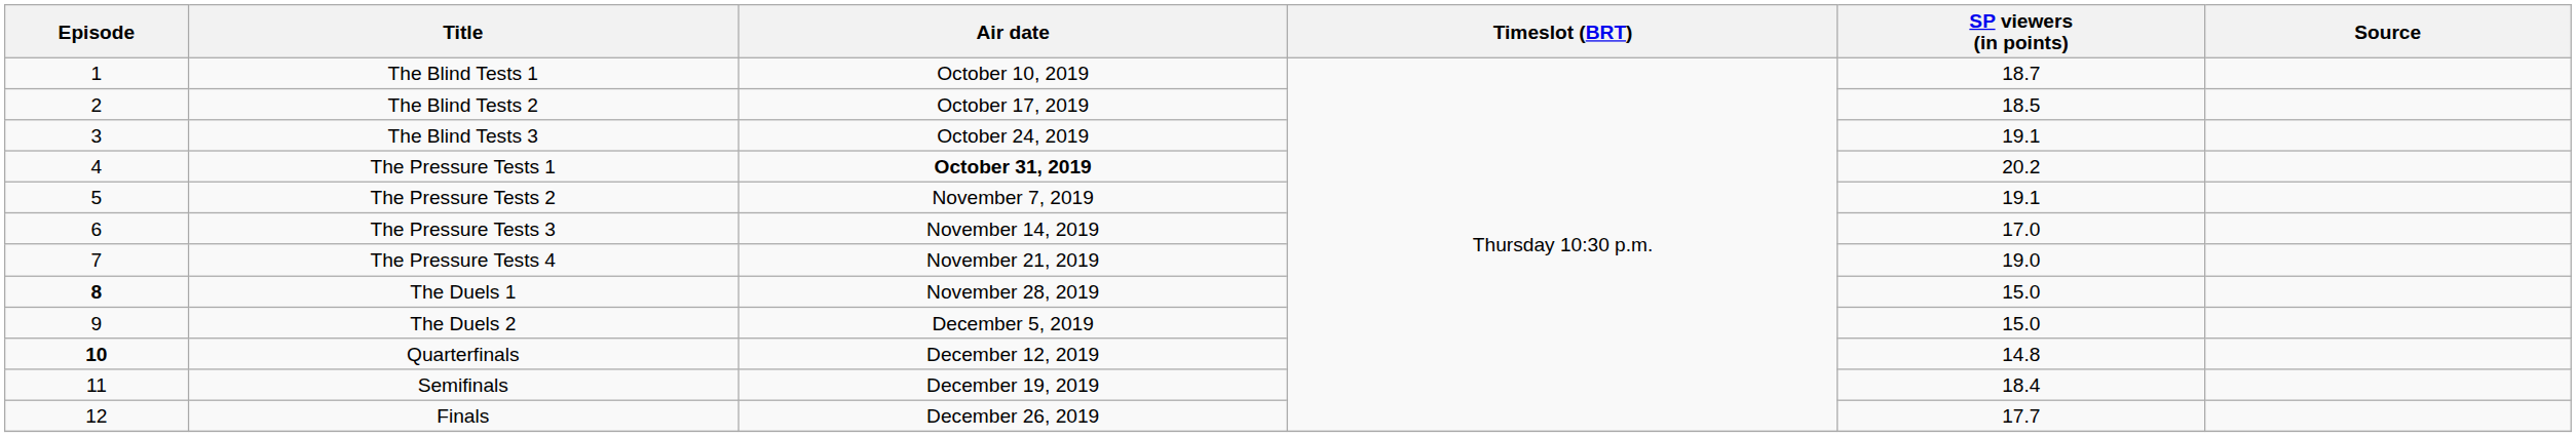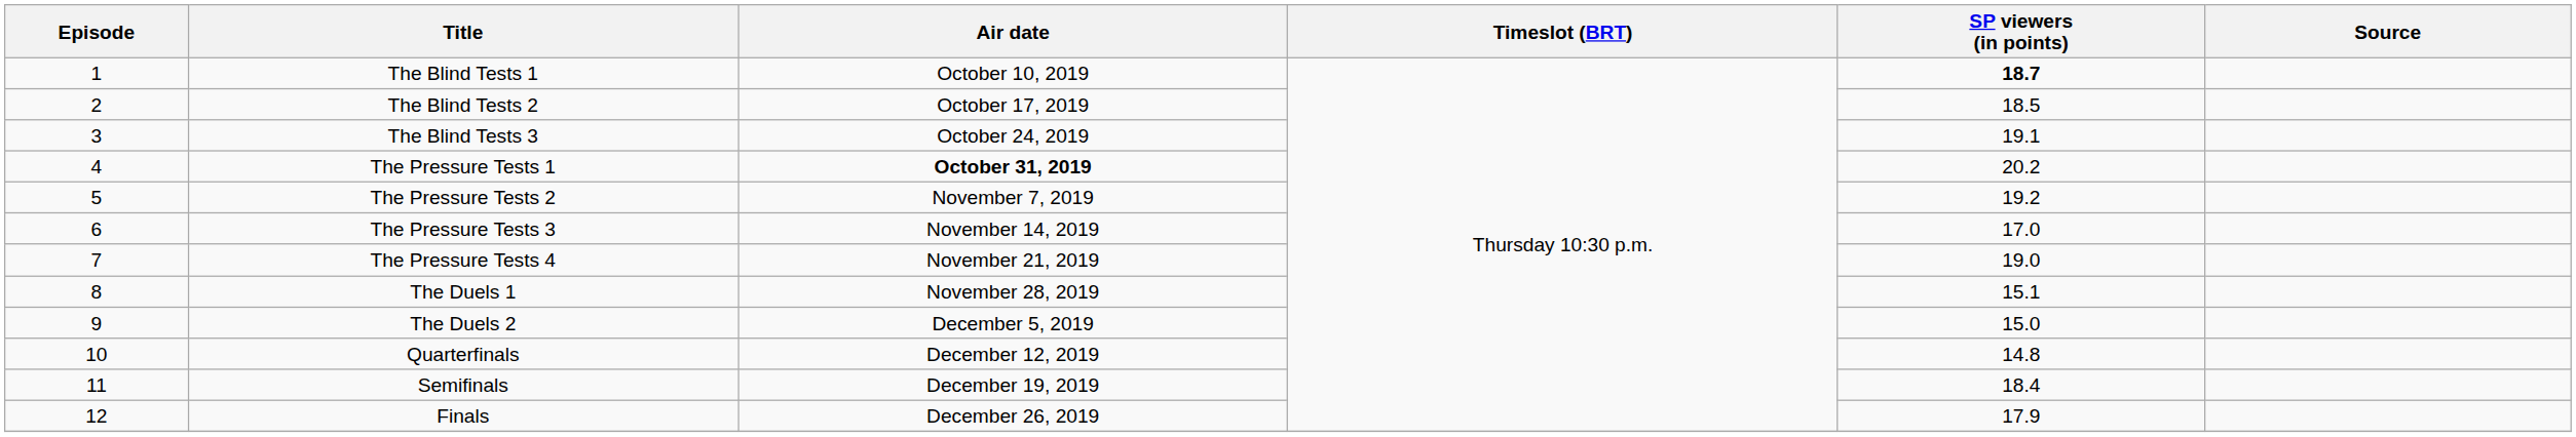The Blind Tests 1 | SP viewers (in points): normal -> bold
The Pressure Tests 2 | SP viewers (in points): 19.1 -> 19.2
The Duels 1 | Episode: bold -> normal
The Duels 1 | SP viewers (in points): 15.0 -> 15.1
Quarterfinals | Episode: bold -> normal
Finals | SP viewers (in points): 17.7 -> 17.9
